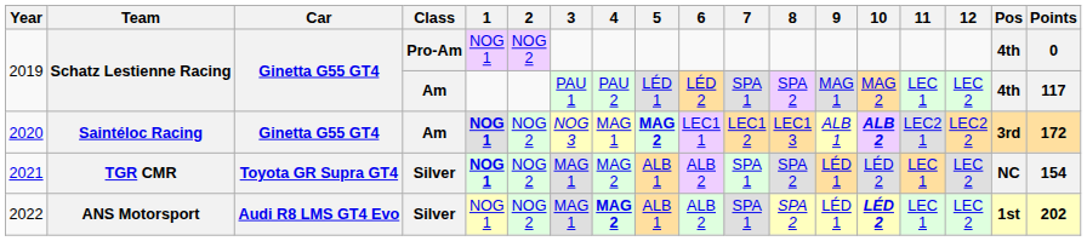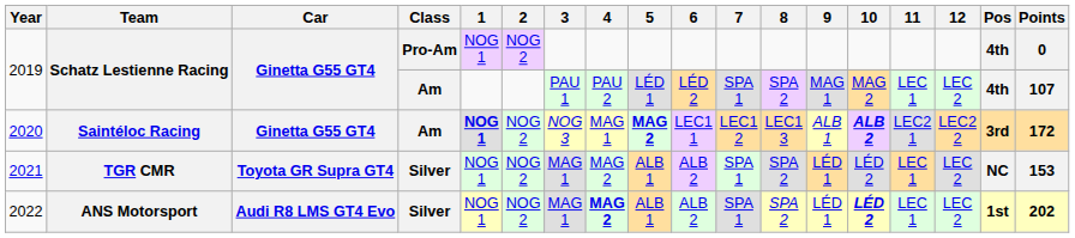2019 / Am | Points: 117 -> 107
2021 | 1: bold -> normal
2021 | Points: 154 -> 153
